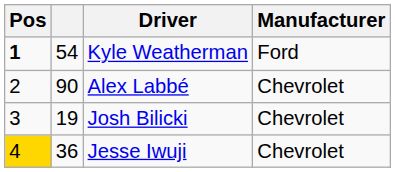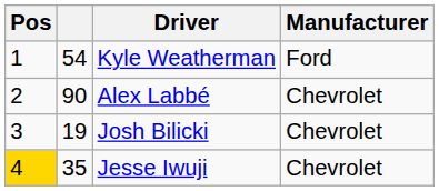Kyle Weatherman | Pos: bold -> normal
Jesse Iwuji | column 2: 36 -> 35
